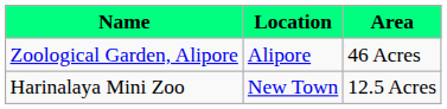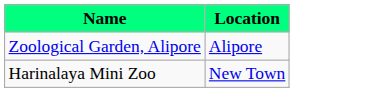- column: Area | 46 Acres | 12.5 Acres
